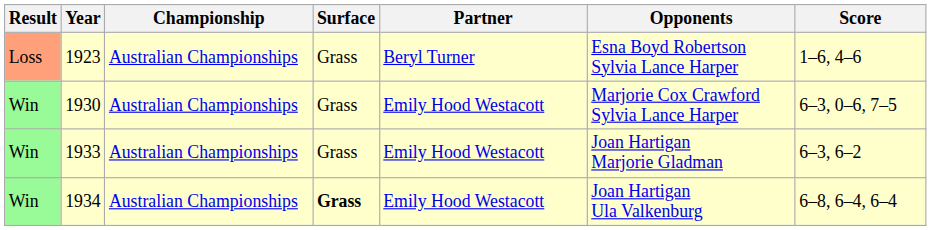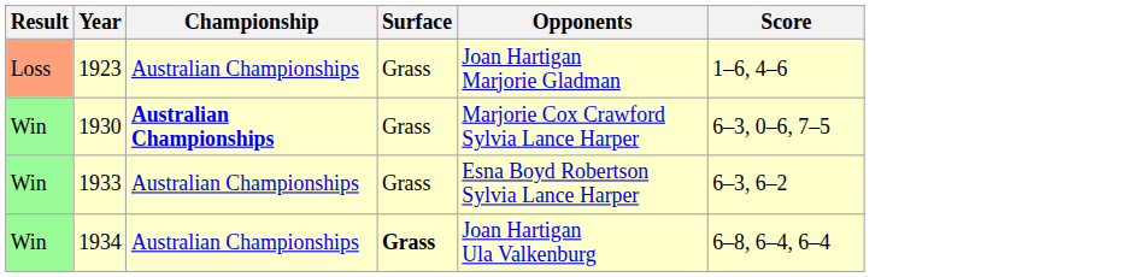- column: Partner | Beryl Turner | Emily Hood Westacott | Emily Hood Westacott | Emily Hood Westacott
1923 | Opponents: Esna Boyd Robertson Sylvia Lance Harper -> Joan Hartigan Marjorie Gladman
1930 | Championship: normal -> bold
1933 | Opponents: Joan Hartigan Marjorie Gladman -> Esna Boyd Robertson Sylvia Lance Harper
